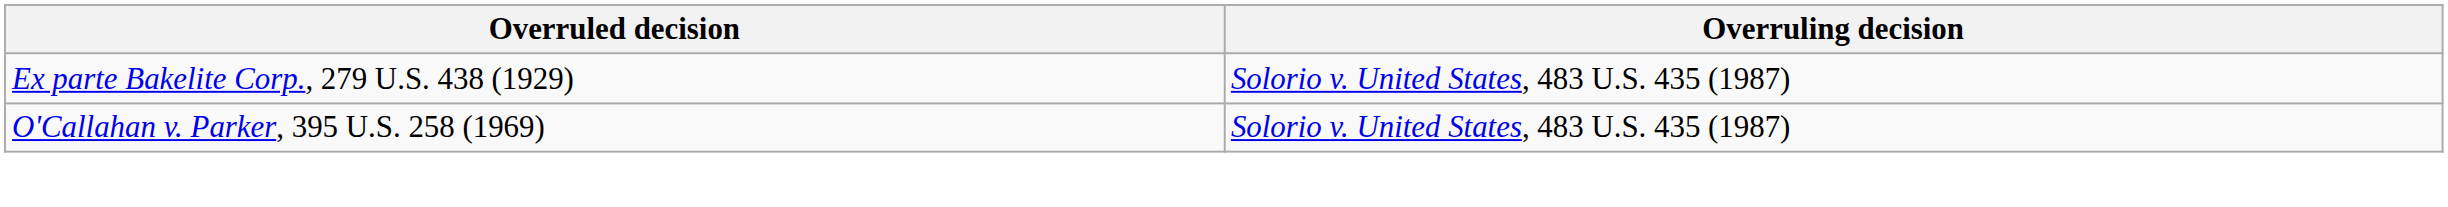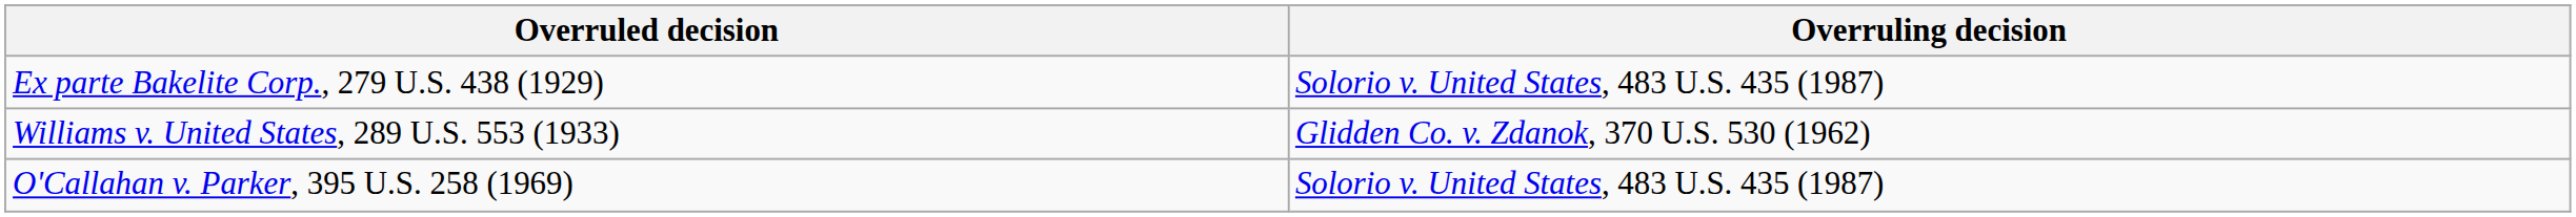+ row: Williams v. United States, 289 U.S. 553 (1933) | Glidden Co. v. Zdanok, 370 U.S. 530 (1962)
